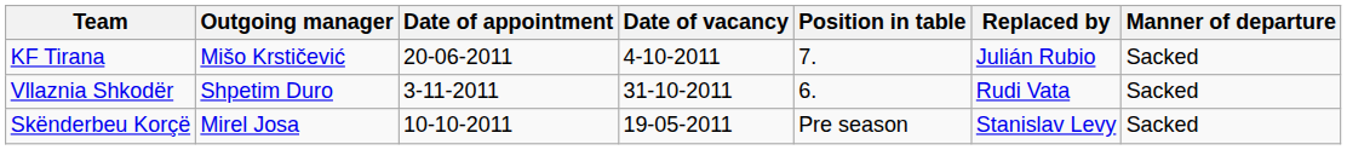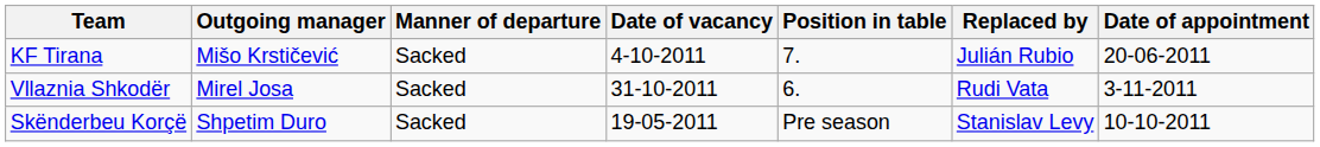columns swapped: Manner of departure <-> Date of appointment
Vllaznia Shkodër | Outgoing manager: Shpetim Duro -> Mirel Josa
Skënderbeu Korçë | Outgoing manager: Mirel Josa -> Shpetim Duro
